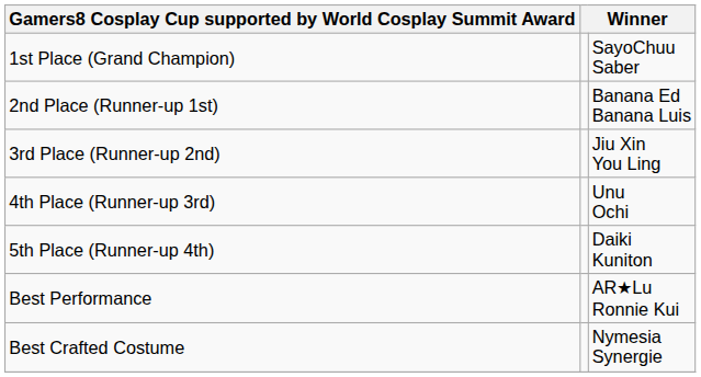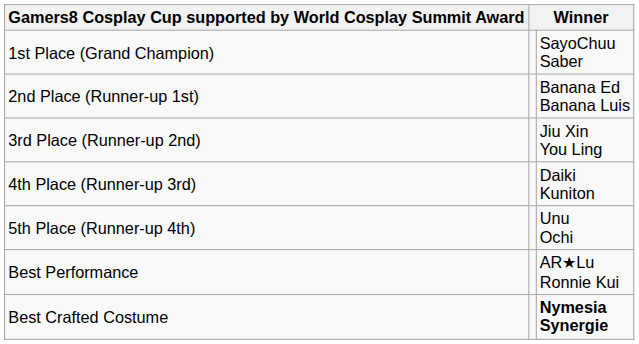4th Place (Runner-up 3rd) | column 3: Unu Ochi -> Daiki Kuniton
5th Place (Runner-up 4th) | column 3: Daiki Kuniton -> Unu Ochi
Best Crafted Costume | column 3: normal -> bold
